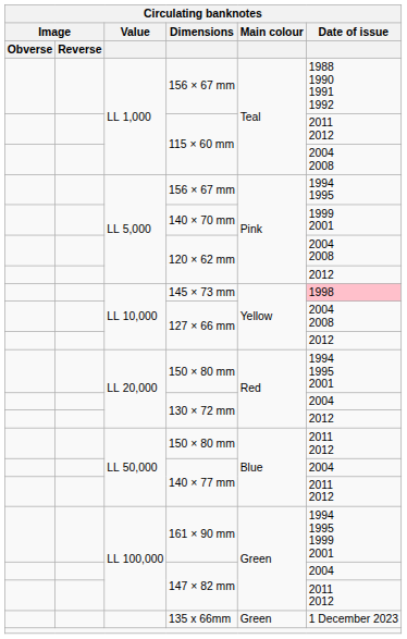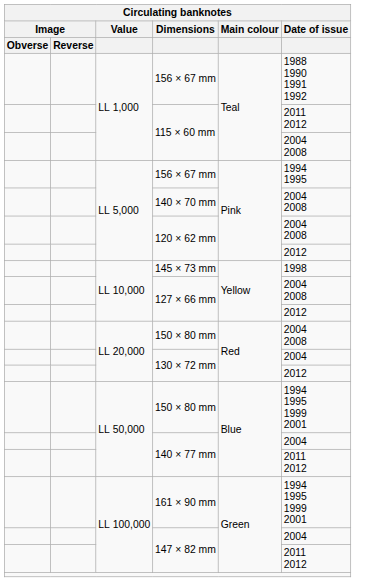140 × 70 mm | Date of issue: 1999 2001 -> 2004 2008
145 × 73 mm | Date of issue: pink background -> no background
LL 20,000 / 150 × 80 mm | Date of issue: 1994 1995 2001 -> 2004 2008
LL 50,000 / 150 × 80 mm | Date of issue: 2011 2012 -> 1994 1995 1999 2001
- row: 135 x 66mm | Green | 1 December 2023
